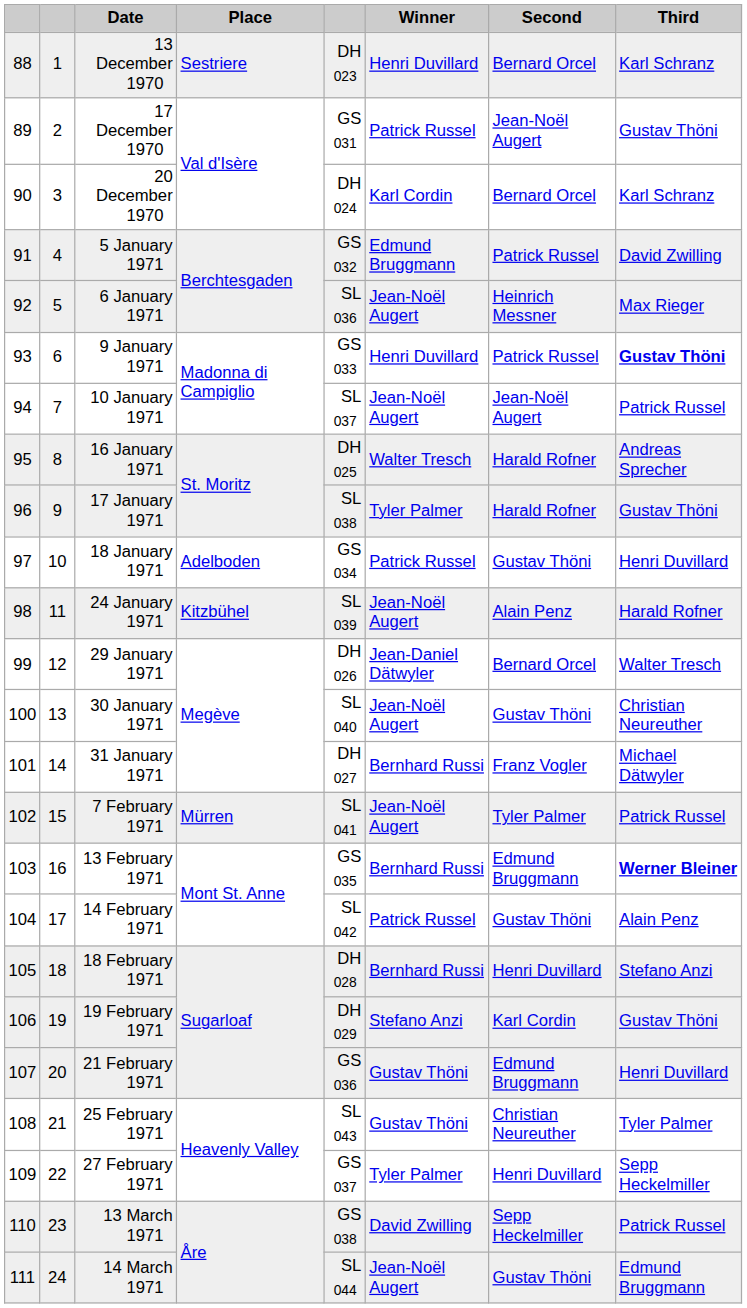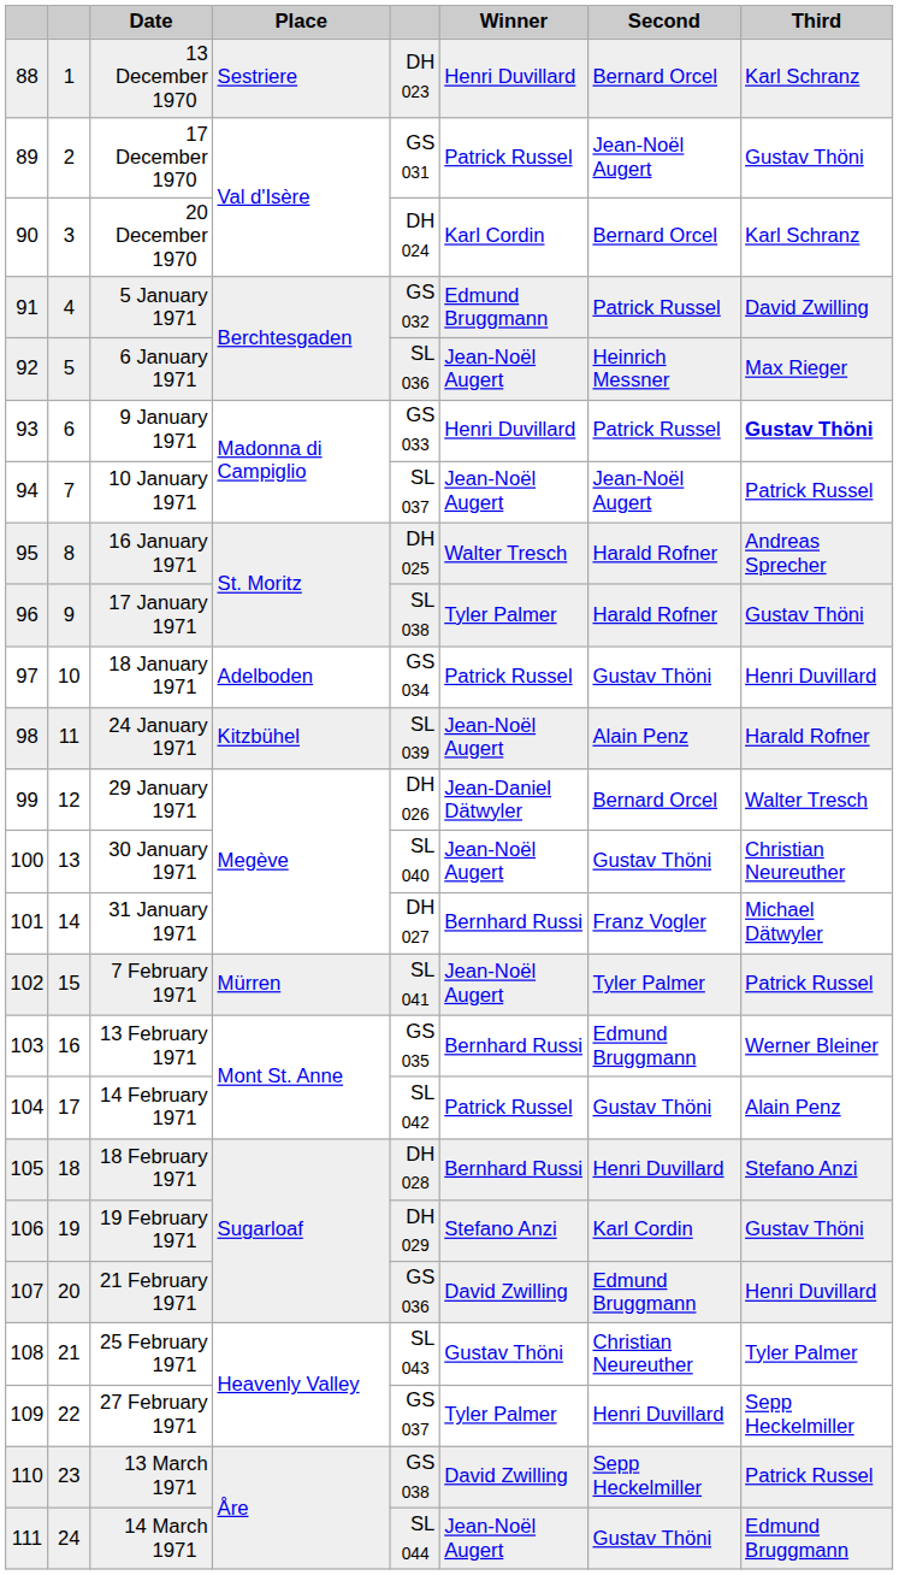13 February 1971 | Third: bold -> normal
21 February 1971 | Winner: Gustav Thöni -> David Zwilling
